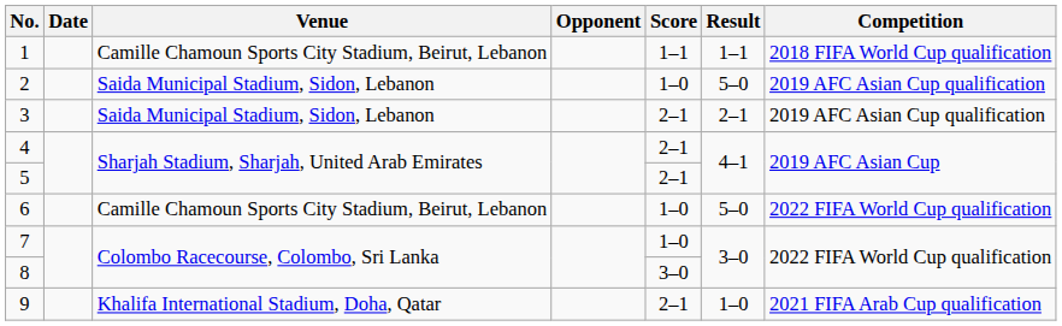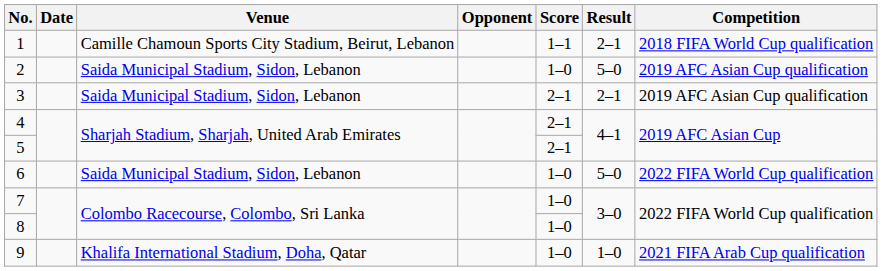1 | Result: 1–1 -> 2–1
6 | Venue: Camille Chamoun Sports City Stadium, Beirut, Lebanon -> Saida Municipal Stadium, Sidon, Lebanon
8 | Score: 3–0 -> 1–0
9 | Score: 2–1 -> 1–0
